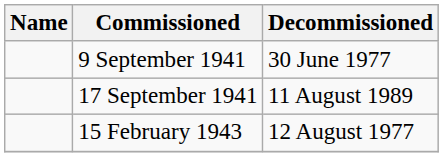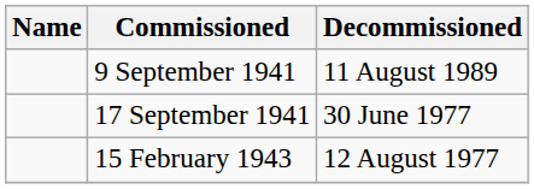9 September 1941 | Decommissioned: 30 June 1977 -> 11 August 1989
17 September 1941 | Decommissioned: 11 August 1989 -> 30 June 1977
